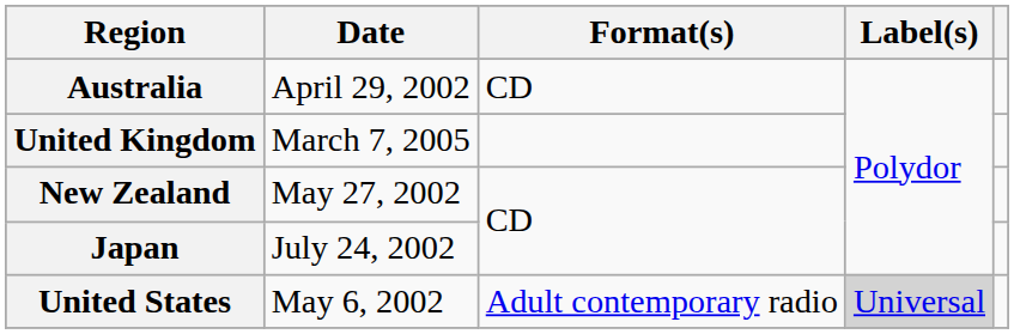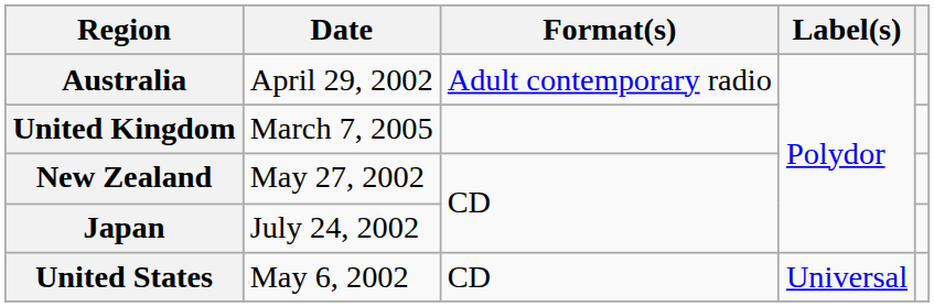Australia | Format(s): CD -> Adult contemporary radio
United States | Format(s): Adult contemporary radio -> CD
United States | Label(s): lightgrey background -> no background
